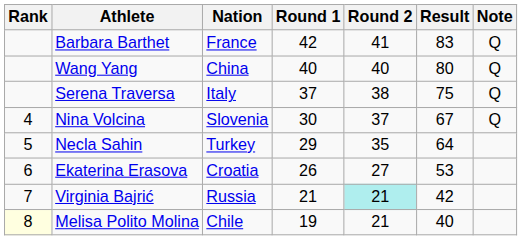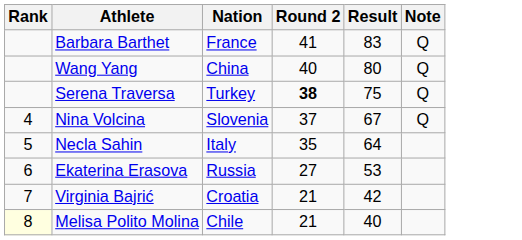- column: Round 1 | 42 | 40 | 37 | 30 | 29 | 26 | 21 | 19
Serena Traversa | Nation: Italy -> Turkey
Serena Traversa | Round 2: normal -> bold
Necla Sahin | Nation: Turkey -> Italy
Ekaterina Erasova | Nation: Croatia -> Russia
Virginia Bajrić | Nation: Russia -> Croatia
Virginia Bajrić | Round 2: paleturquoise background -> no background
